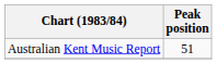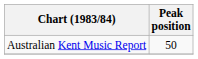Australian Kent Music Report | Peak position: 51 -> 50
